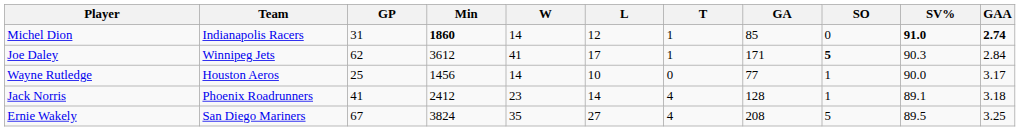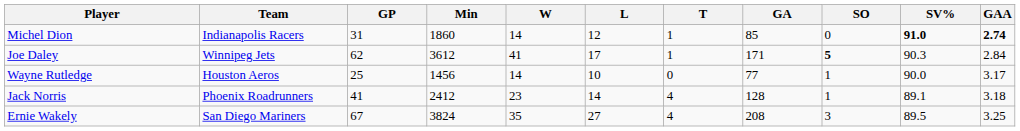Michel Dion | Min: bold -> normal
Ernie Wakely | SO: 5 -> 3
